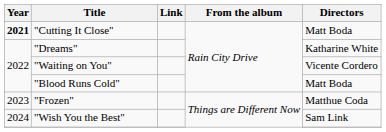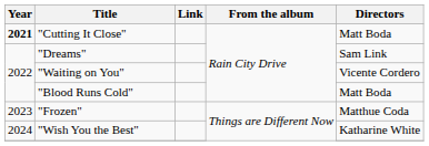"Dreams" | Directors: Katharine White -> Sam Link
"Wish You the Best" | Directors: Sam Link -> Katharine White
